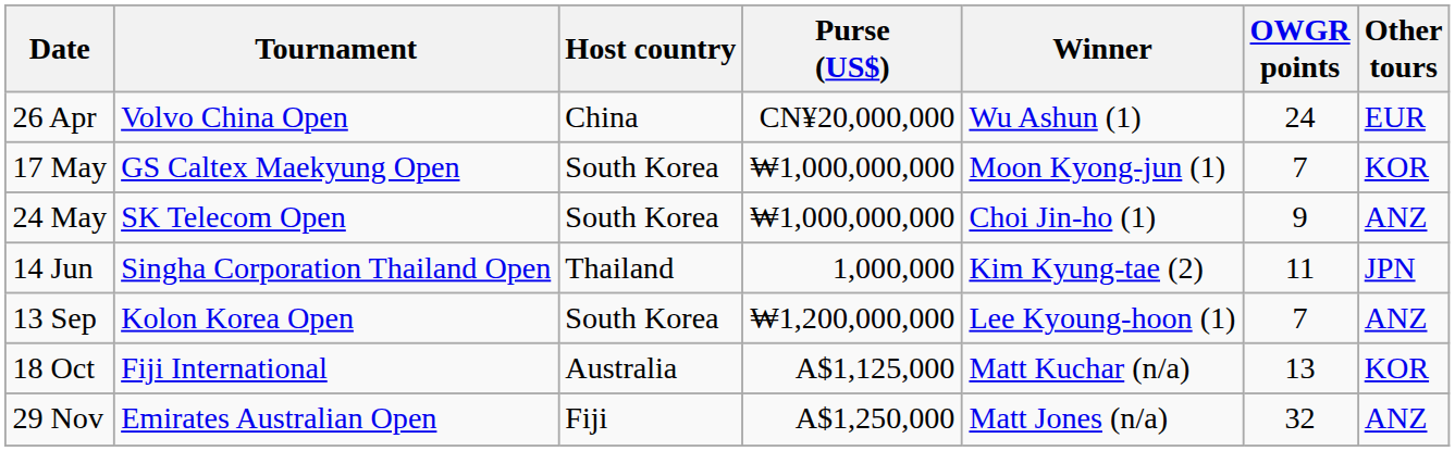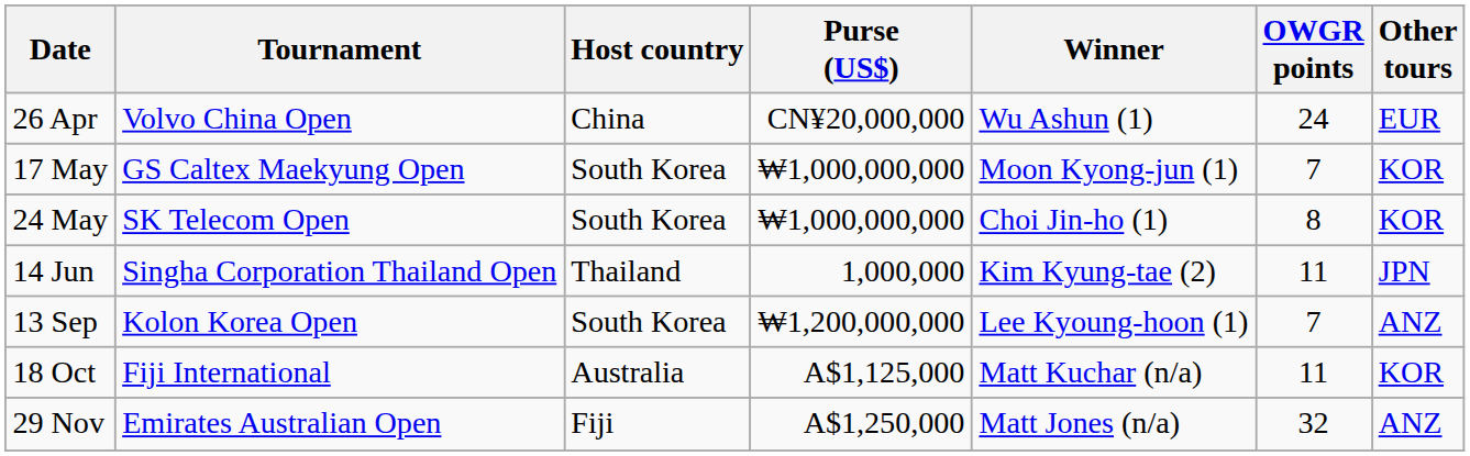24 May | OWGR points: 9 -> 8
24 May | Other tours: ANZ -> KOR
18 Oct | OWGR points: 13 -> 11
